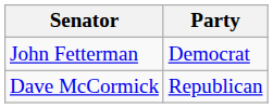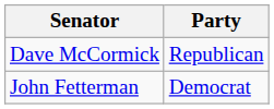rows swapped: Dave McCormick <-> John Fetterman
